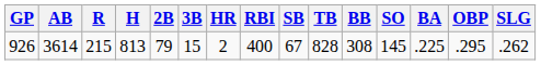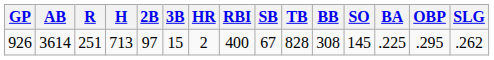926 | R: 215 -> 251
926 | H: 813 -> 713
926 | 2B: 79 -> 97
